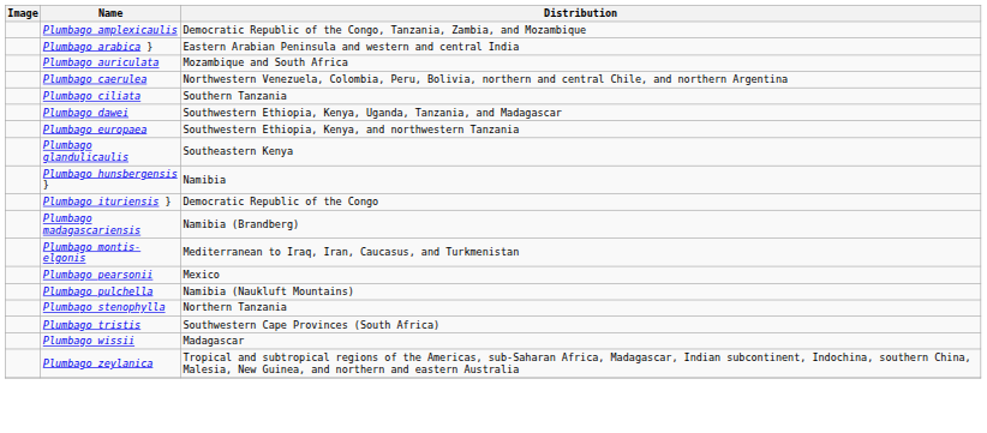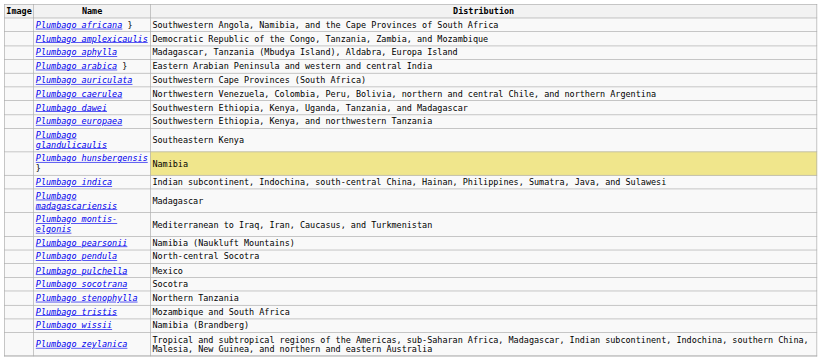+ row: Plumbago africana } | Southwestern Angola, Namibia, and the Cape Provinces of South Africa
+ row: Plumbago aphylla | Madagascar, Tanzania (Mbudya Island), Aldabra, Europa Island
Plumbago auriculata | Distribution: Mozambique and South Africa -> Southwestern Cape Provinces (South Africa)
- row: Plumbago ciliata | Southern Tanzania
Plumbago hunsbergensis } | Distribution: no background -> khaki background
+ row: Plumbago indica | Indian subcontinent, Indochina, south-central China, Hainan, Philippines, Sumatra, Java, and Sulawesi
- row: Plumbago ituriensis } | Democratic Republic of the Congo
Plumbago madagascariensis | Distribution: Namibia (Brandberg) -> Madagascar
Plumbago pearsonii | Distribution: Mexico -> Namibia (Naukluft Mountains)
+ row: Plumbago pendula | North-central Socotra
Plumbago pulchella | Distribution: Namibia (Naukluft Mountains) -> Mexico
+ row: Plumbago socotrana | Socotra
Plumbago tristis | Distribution: Southwestern Cape Provinces (South Africa) -> Mozambique and South Africa
Plumbago wissii | Distribution: Madagascar -> Namibia (Brandberg)
